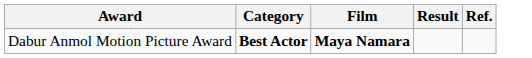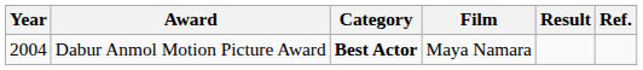+ column: Year | 2004
Dabur Anmol Motion Picture Award | Film: bold -> normal
